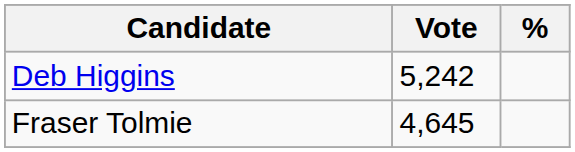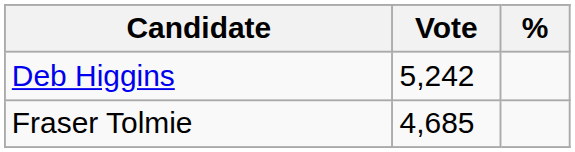Fraser Tolmie | Vote: 4,645 -> 4,685
